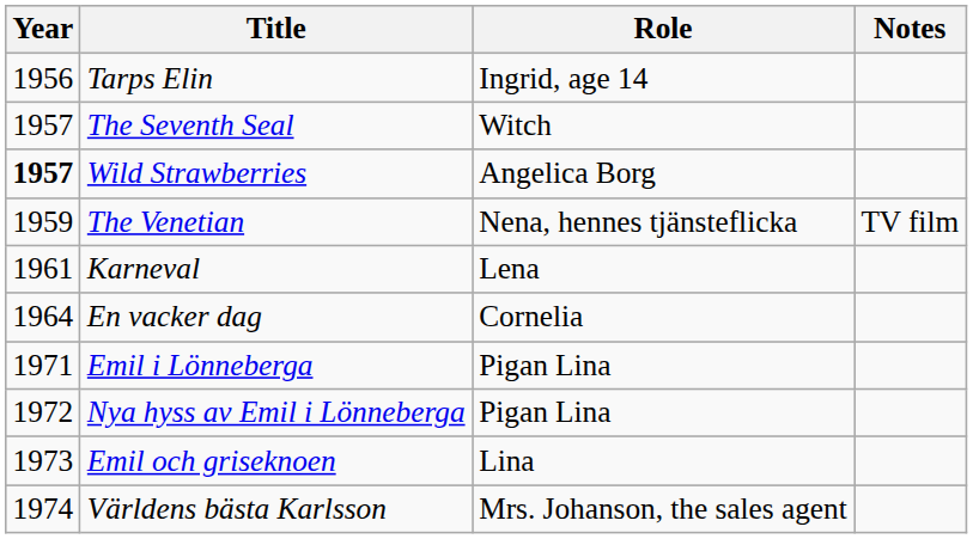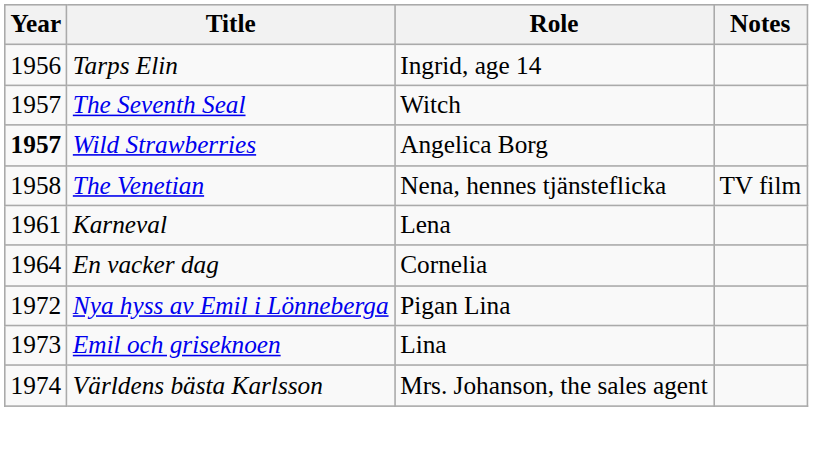The Venetian | Year: 1959 -> 1958
- row: 1971 | Emil i Lönneberga | Pigan Lina
